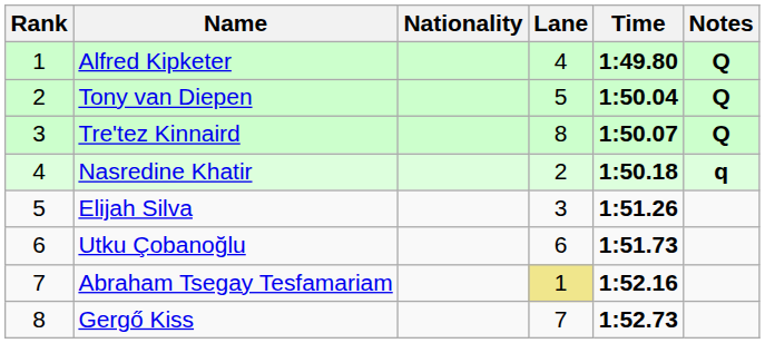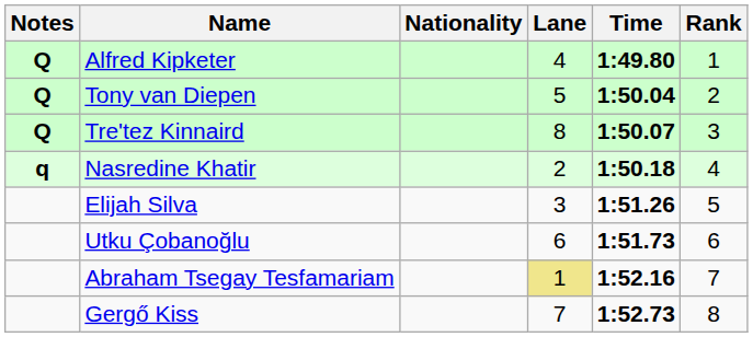columns swapped: Rank <-> Notes
